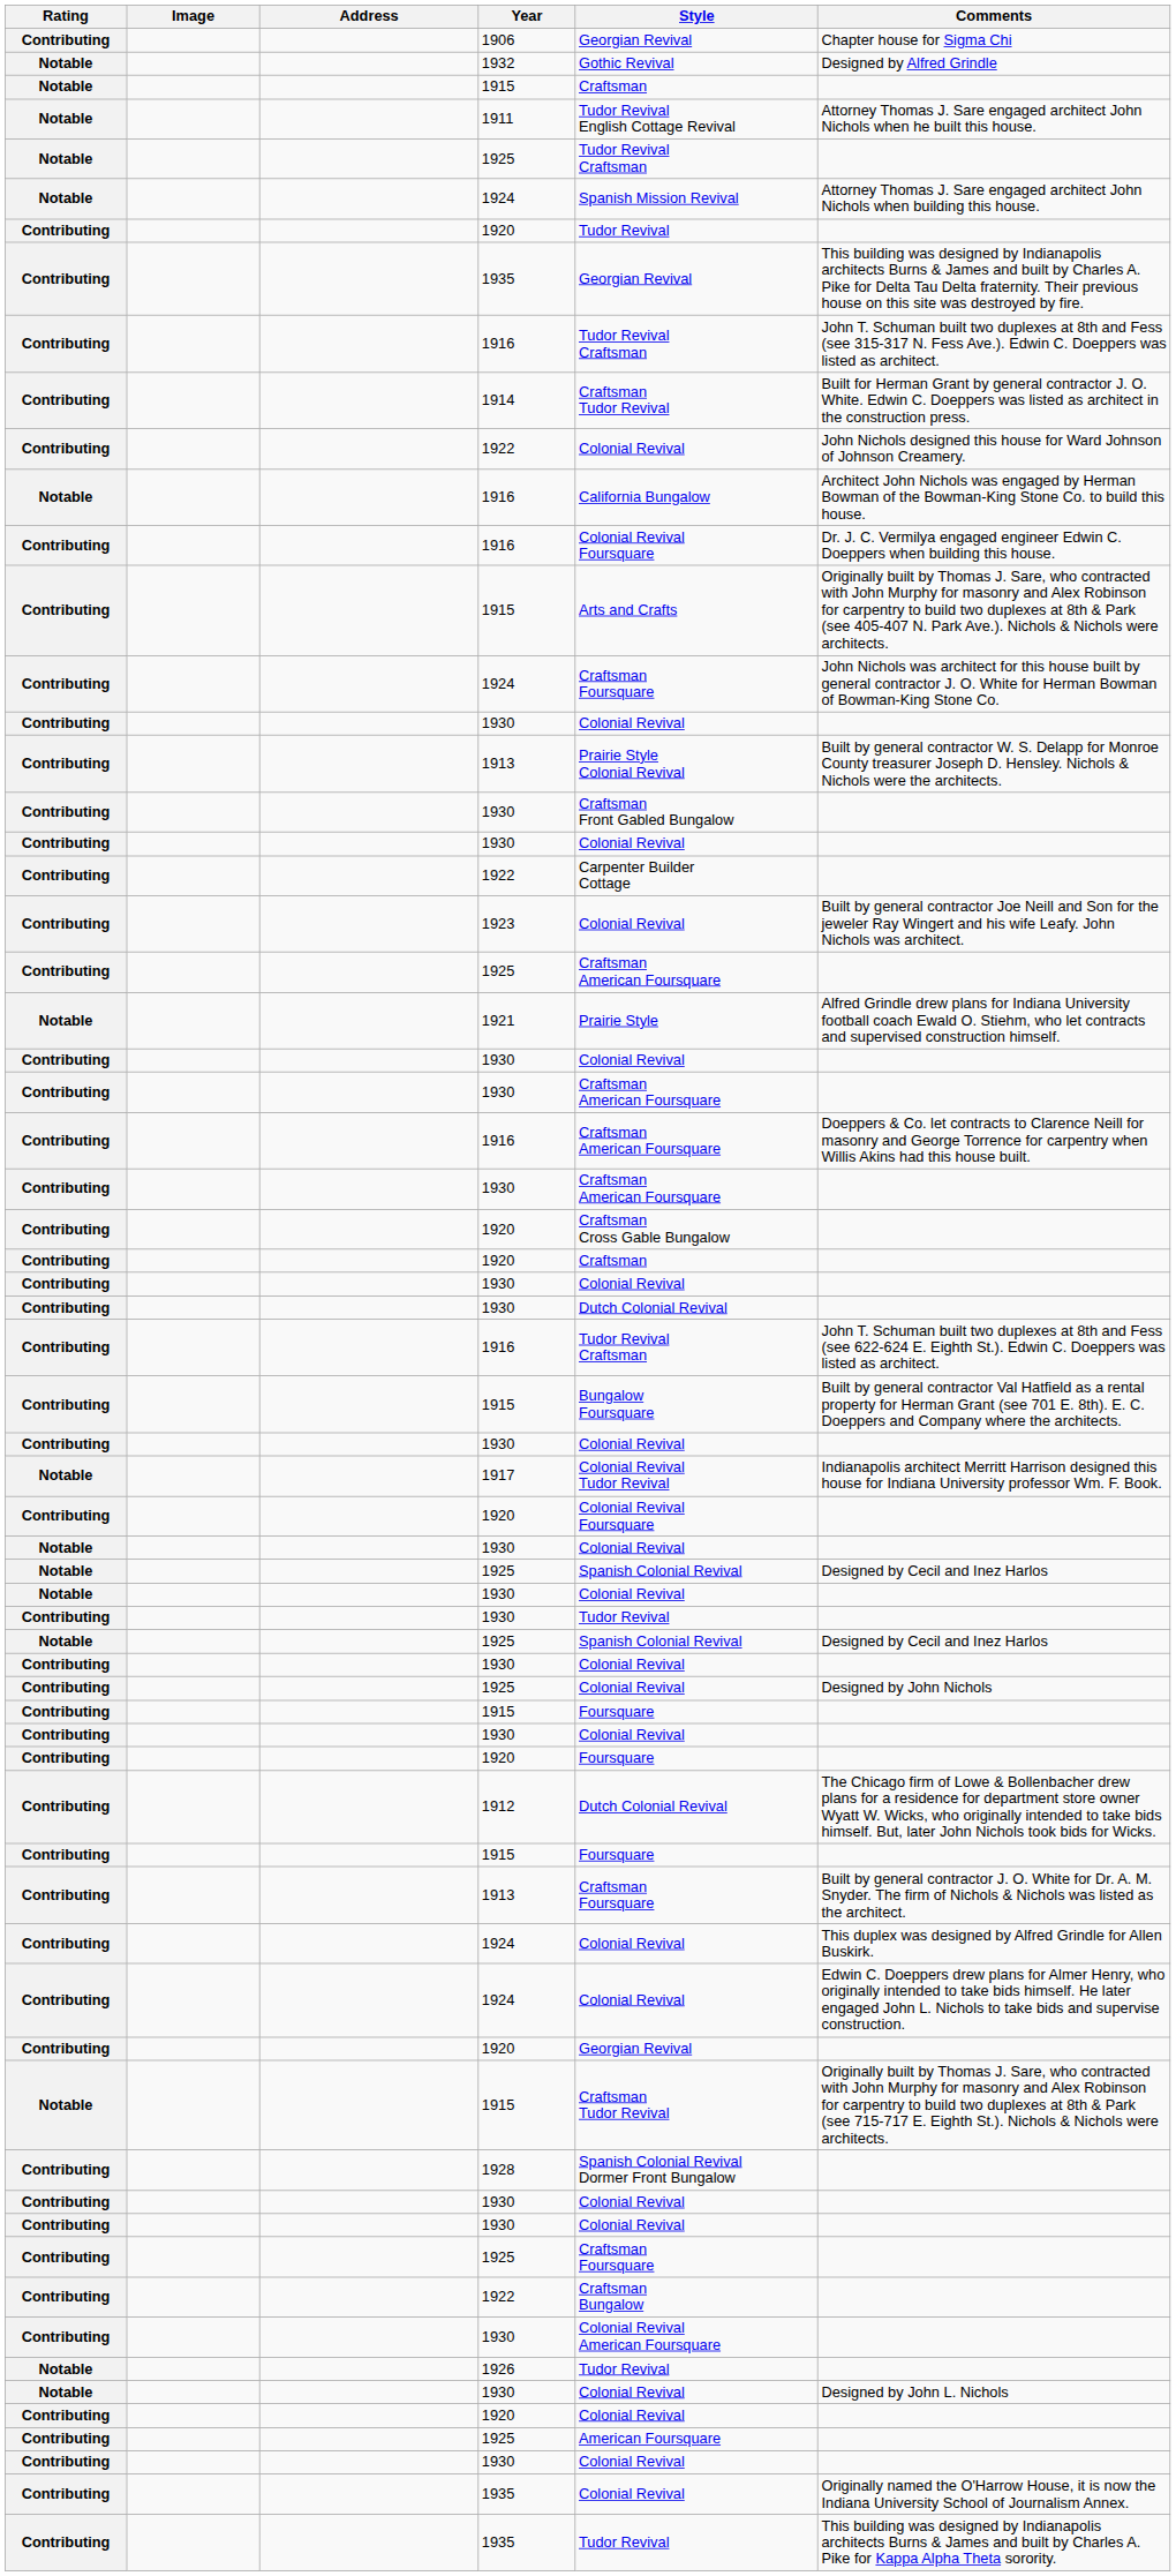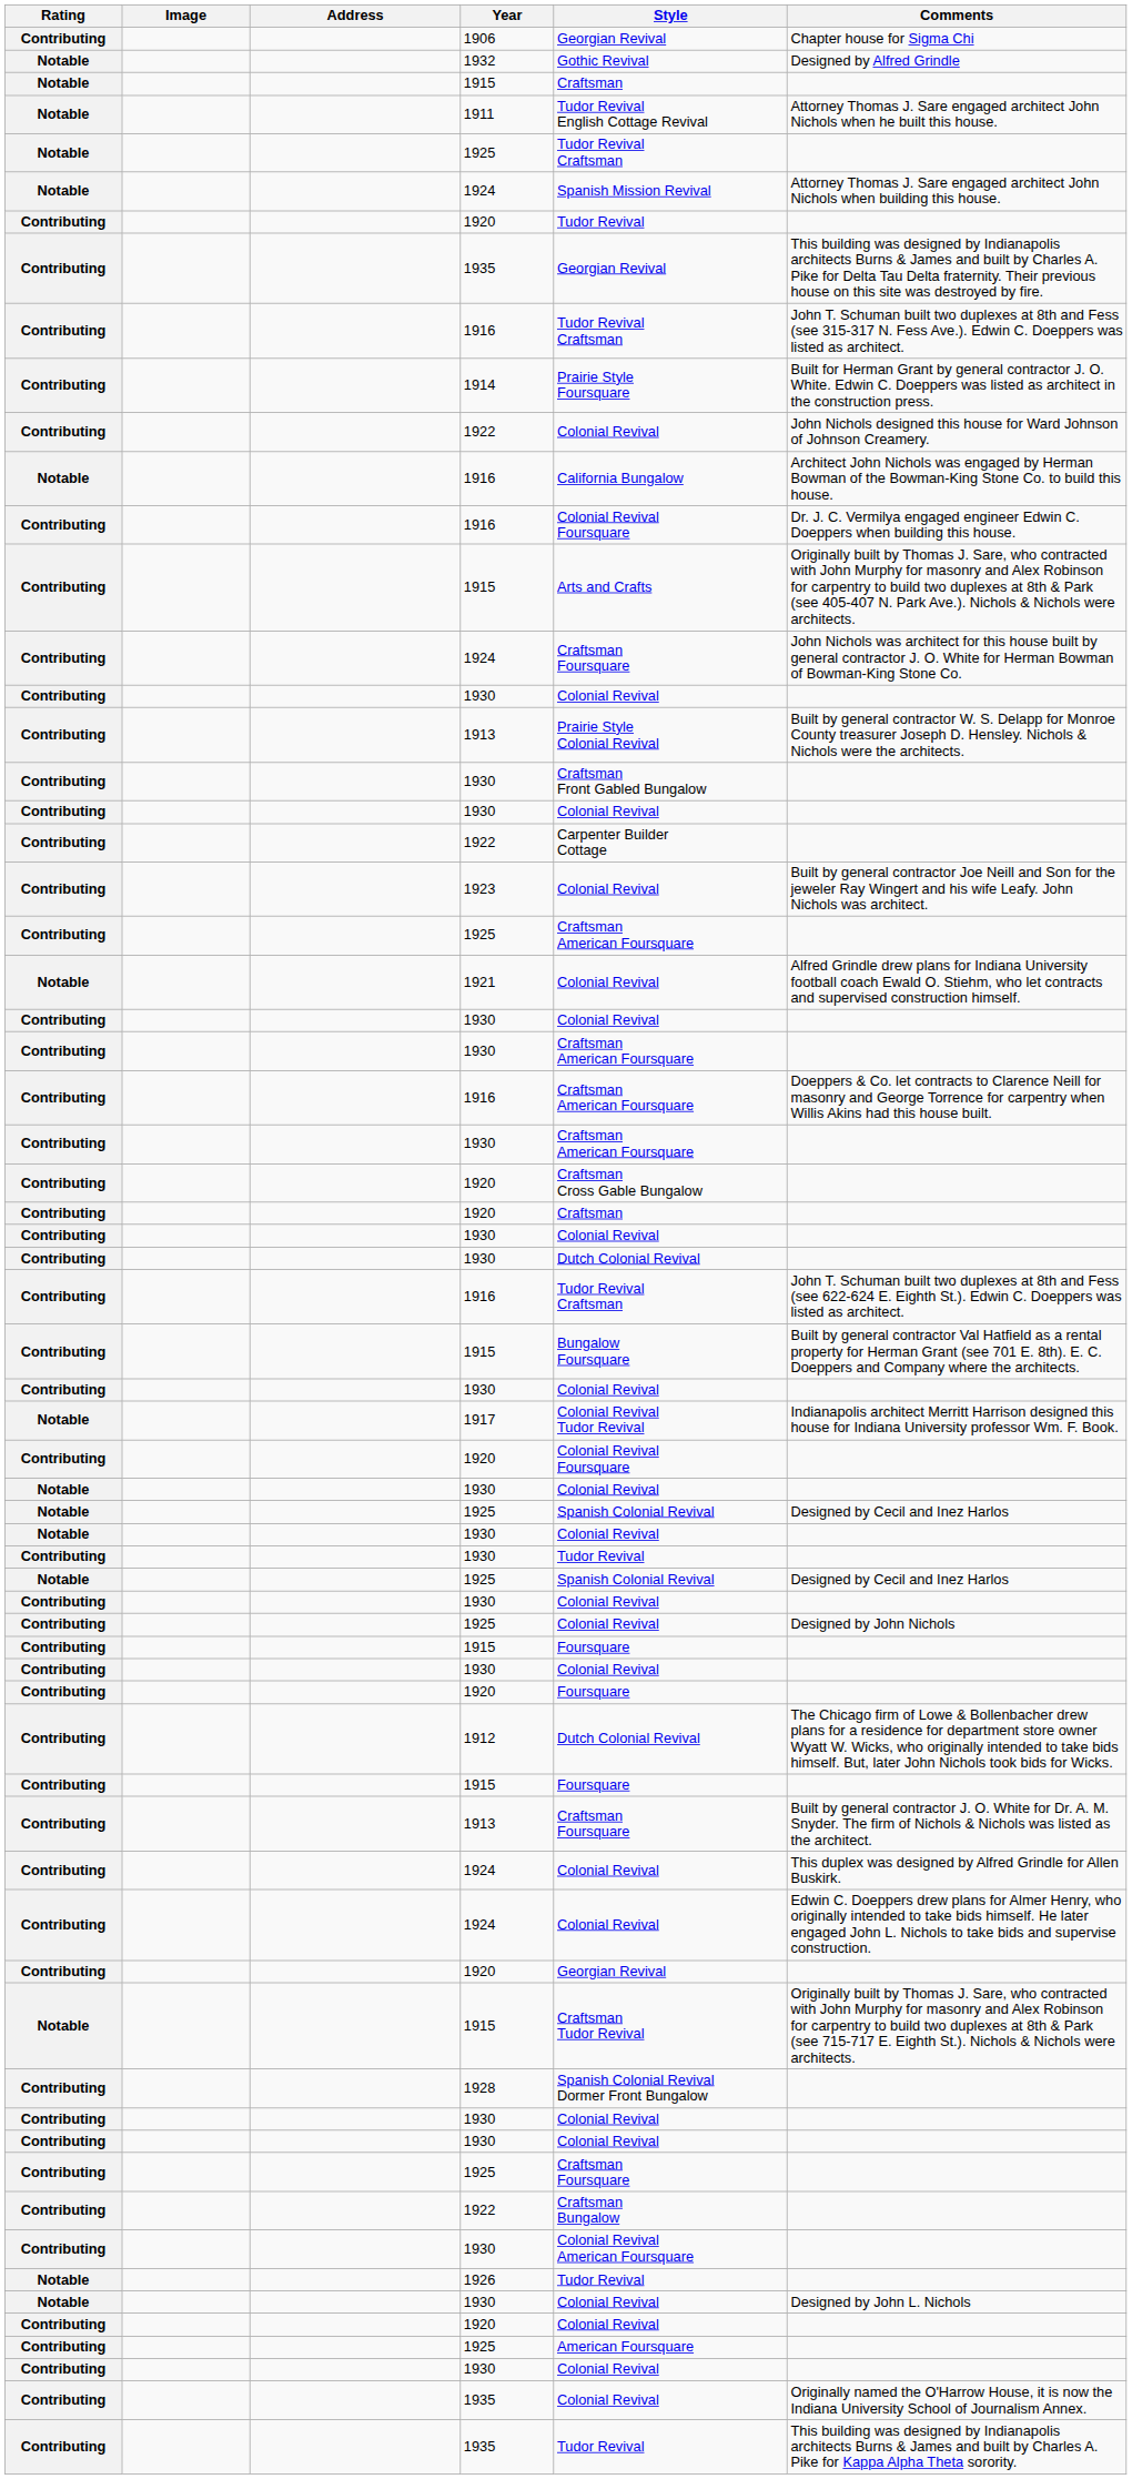1914 | Style: Craftsman Tudor Revival -> Prairie Style Foursquare
1921 | Style: Prairie Style -> Colonial Revival
